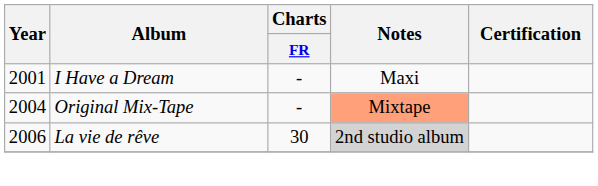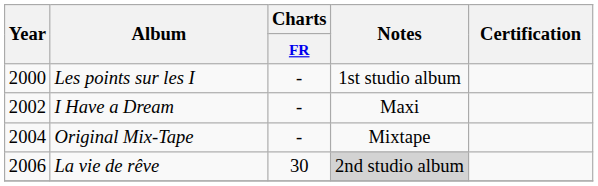+ row: 2000 | Les points sur les I | - | 1st studio album
I Have a Dream | Year: 2001 -> 2002
Original Mix-Tape | Notes: lightsalmon background -> no background
